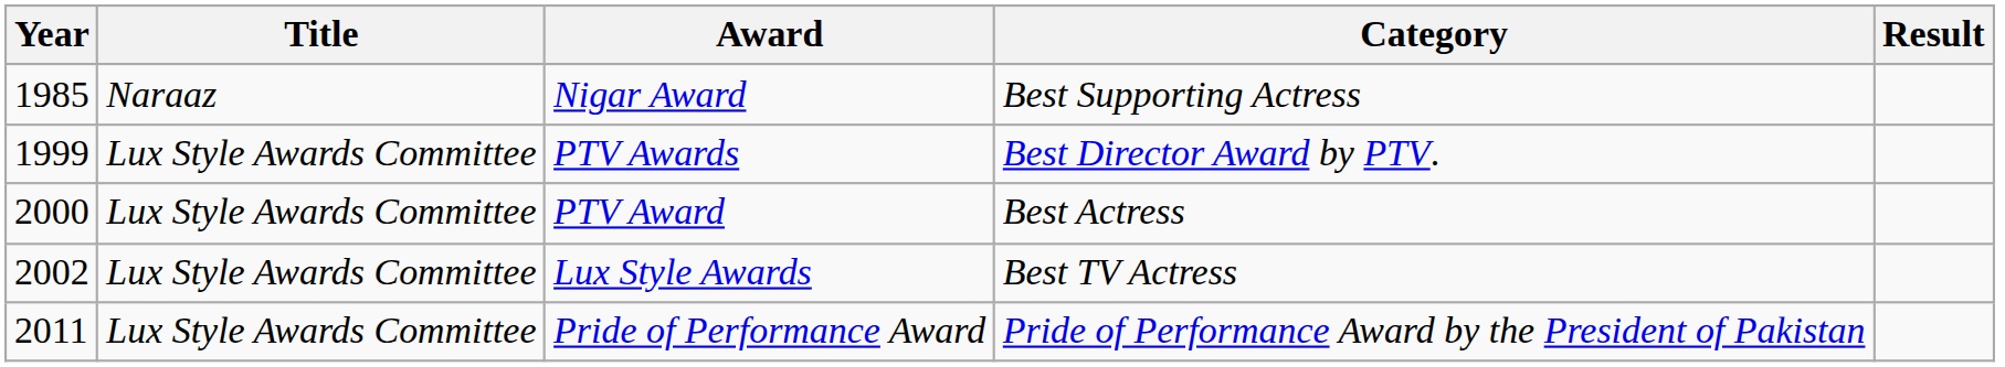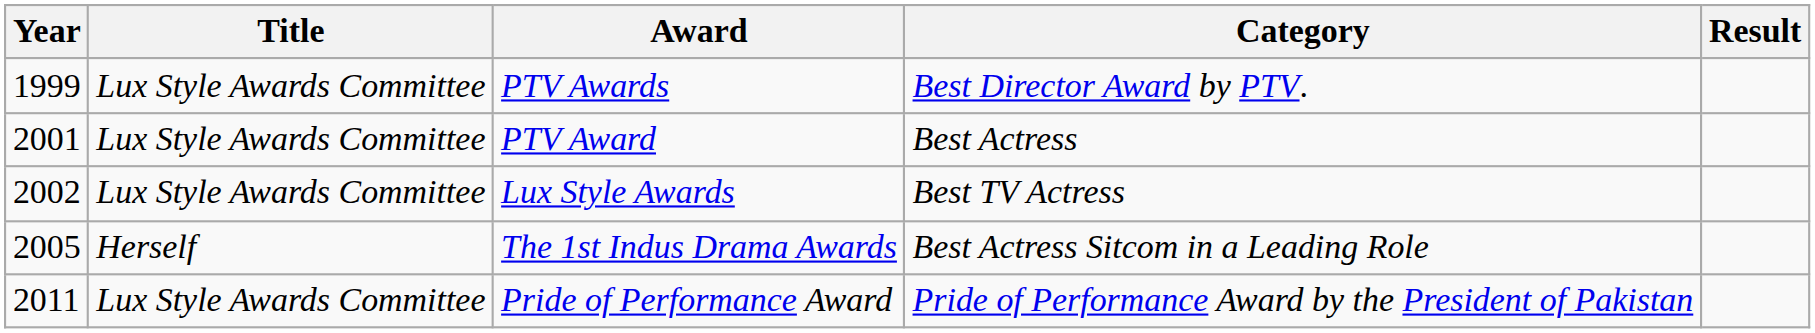- row: 1985 | Naraaz | Nigar Award | Best Supporting Actress
PTV Award | Year: 2000 -> 2001
+ row: 2005 | Herself | The 1st Indus Drama Awards | Best Actress Sitcom in a Leading Role
